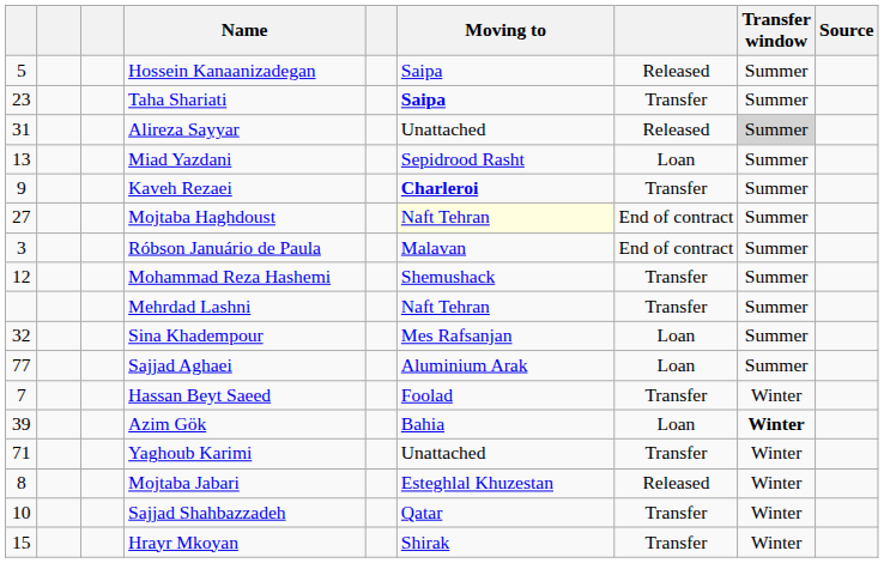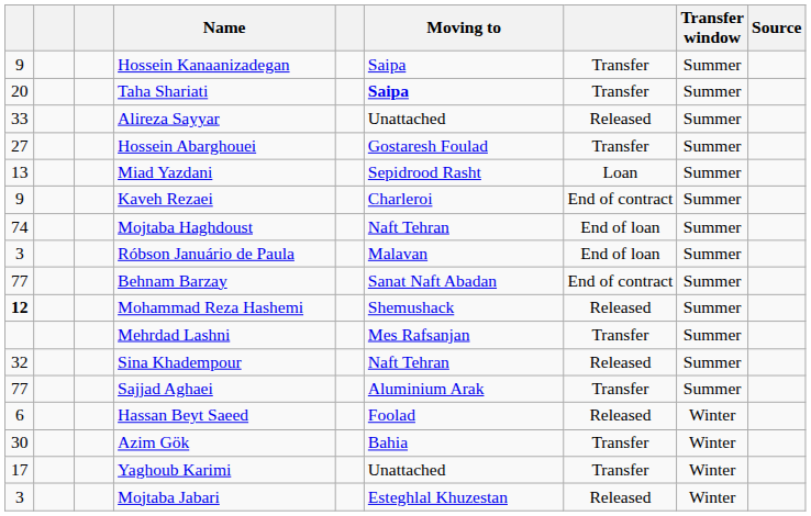Hossein Kanaanizadegan | column 1: 5 -> 9
Hossein Kanaanizadegan | column 7: Released -> Transfer
Taha Shariati | column 1: 23 -> 20
Alireza Sayyar | column 1: 31 -> 33
Alireza Sayyar | Transfer window: lightgrey background -> no background
+ row: 27 | Hossein Abarghouei | Gostaresh Foulad | Transfer | Summer
Kaveh Rezaei | Moving to: bold -> normal
Kaveh Rezaei | column 7: Transfer -> End of contract
Mojtaba Haghdoust | column 1: 27 -> 74
Mojtaba Haghdoust | Moving to: lightyellow background -> no background
Mojtaba Haghdoust | column 7: End of contract -> End of loan
Róbson Januário de Paula | column 7: End of contract -> End of loan
+ row: 77 | Behnam Barzay | Sanat Naft Abadan | End of contract | Summer
Mohammad Reza Hashemi | column 1: normal -> bold
Mohammad Reza Hashemi | column 7: Transfer -> Released
Mehrdad Lashni | Moving to: Naft Tehran -> Mes Rafsanjan
Sina Khadempour | Moving to: Mes Rafsanjan -> Naft Tehran
Sina Khadempour | column 7: Loan -> Released
Sajjad Aghaei | column 7: Loan -> Transfer
Hassan Beyt Saeed | column 1: 7 -> 6
Hassan Beyt Saeed | column 7: Transfer -> Released
Azim Gök | column 1: 39 -> 30
Azim Gök | column 7: Loan -> Transfer
Azim Gök | Transfer window: bold -> normal
Yaghoub Karimi | column 1: 71 -> 17
Mojtaba Jabari | column 1: 8 -> 3
- row: 10 | Sajjad Shahbazzadeh | Qatar | Transfer | Winter
- row: 15 | Hrayr Mkoyan | Shirak | Transfer | Winter
